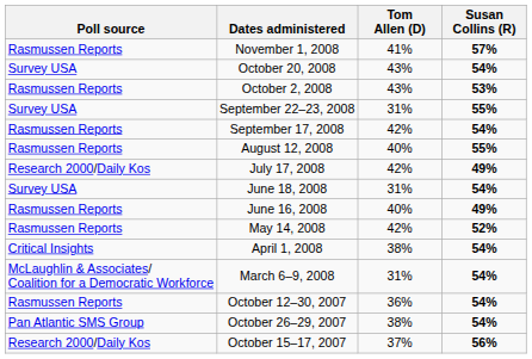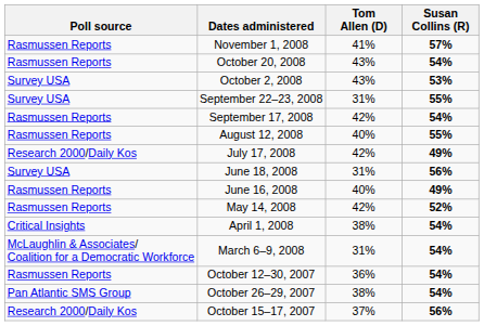October 20, 2008 | Poll source: Survey USA -> Rasmussen Reports
October 2, 2008 | Poll source: Rasmussen Reports -> Survey USA
June 18, 2008 | Susan Collins (R): 54% -> 56%
